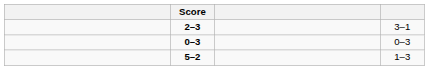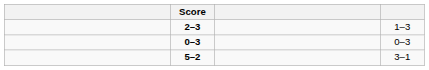2–3 | column 4: 3–1 -> 1–3
5–2 | column 4: 1–3 -> 3–1
